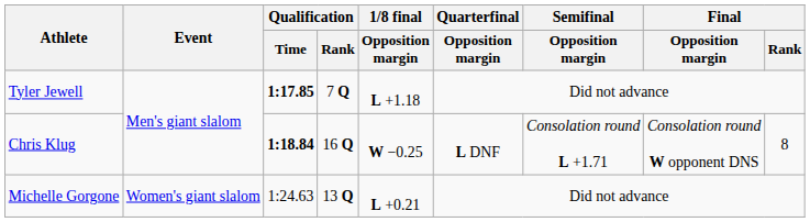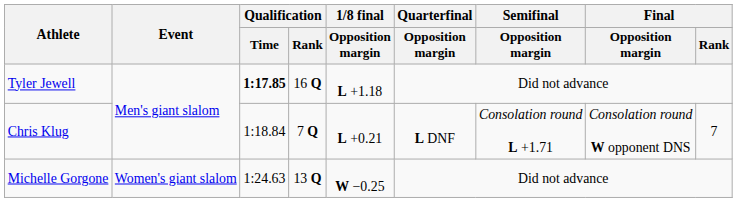Tyler Jewell | Qualification / Rank: 7 Q -> 16 Q
Chris Klug | Qualification / Time: bold -> normal
Chris Klug | Qualification / Rank: 16 Q -> 7 Q
Chris Klug | 1/8 final / Opposition margin: W −0.25 -> L +0.21
Chris Klug | Final / Rank: 8 -> 7
Michelle Gorgone | 1/8 final / Opposition margin: L +0.21 -> W −0.25
